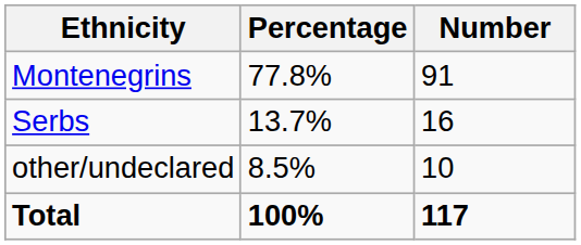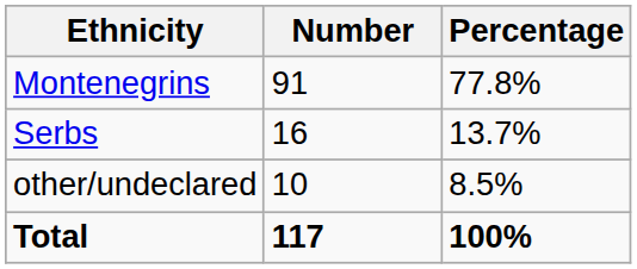columns swapped: Number <-> Percentage
